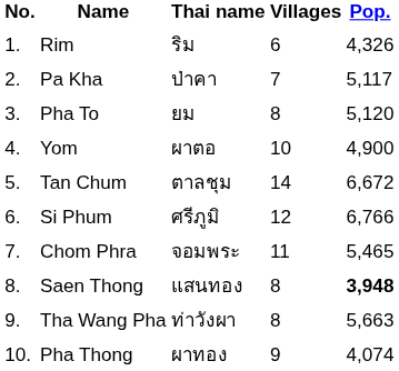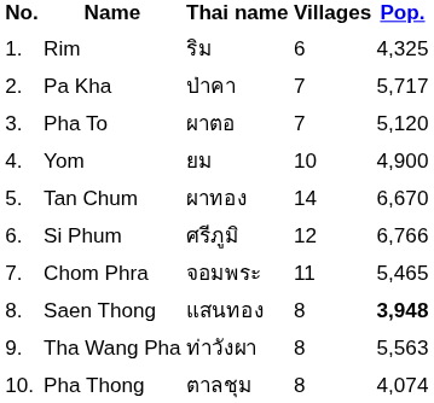Rim | Pop.: 4,326 -> 4,325
Pa Kha | Pop.: 5,117 -> 5,717
Pha To | Thai name: ยม -> ผาตอ
Pha To | Villages: 8 -> 7
Yom | Thai name: ผาตอ -> ยม
Tan Chum | Thai name: ตาลชุม -> ผาทอง
Tan Chum | Pop.: 6,672 -> 6,670
Tha Wang Pha | Pop.: 5,663 -> 5,563
Pha Thong | Thai name: ผาทอง -> ตาลชุม
Pha Thong | Villages: 9 -> 8
